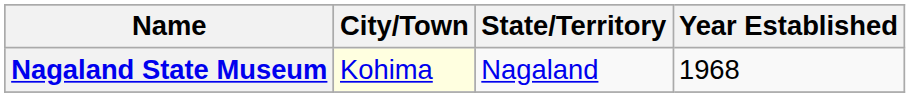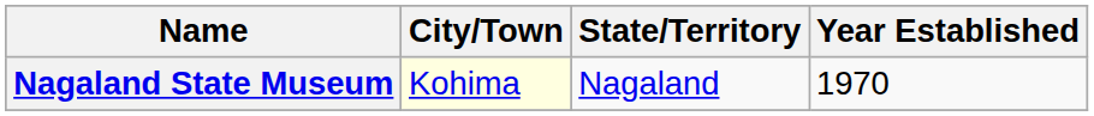Nagaland State Museum | Year Established: 1968 -> 1970
